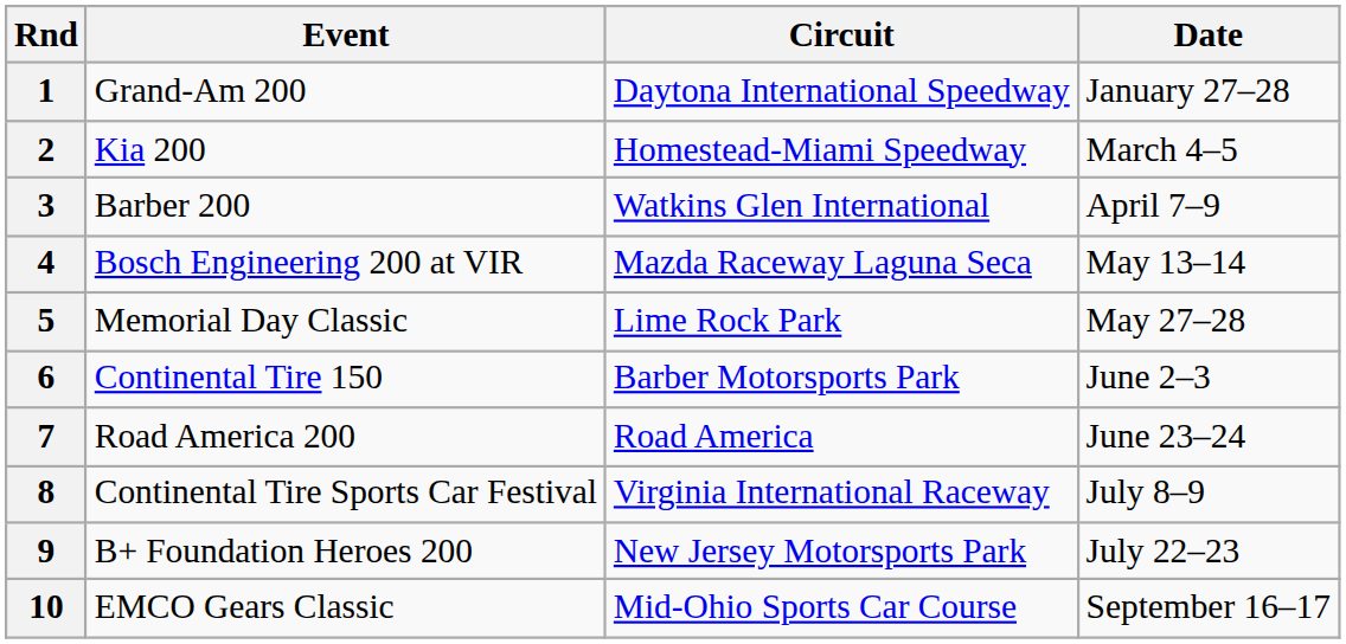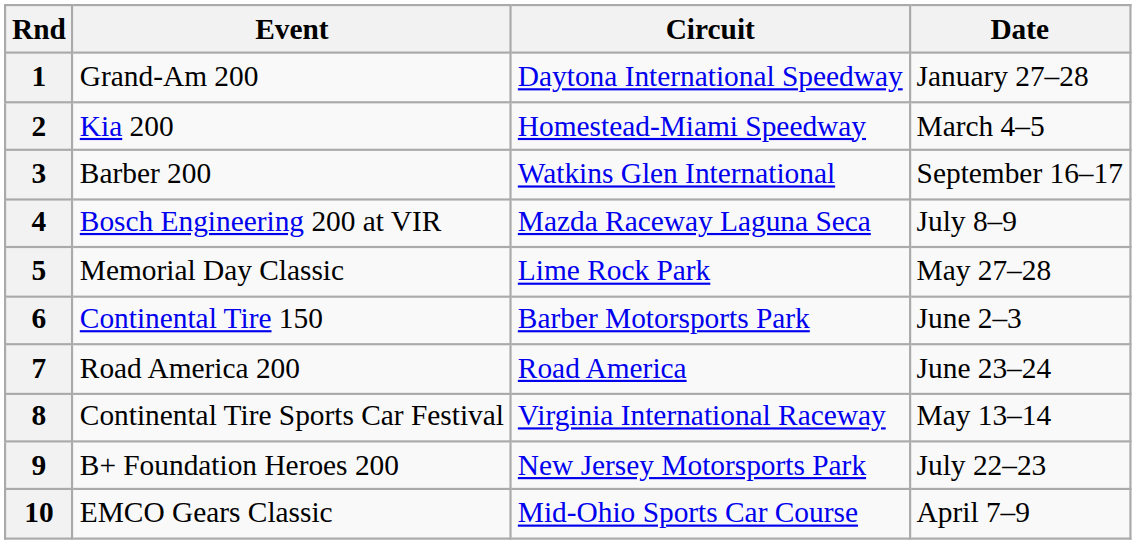3 | Date: April 7–9 -> September 16–17
4 | Date: May 13–14 -> July 8–9
8 | Date: July 8–9 -> May 13–14
10 | Date: September 16–17 -> April 7–9
